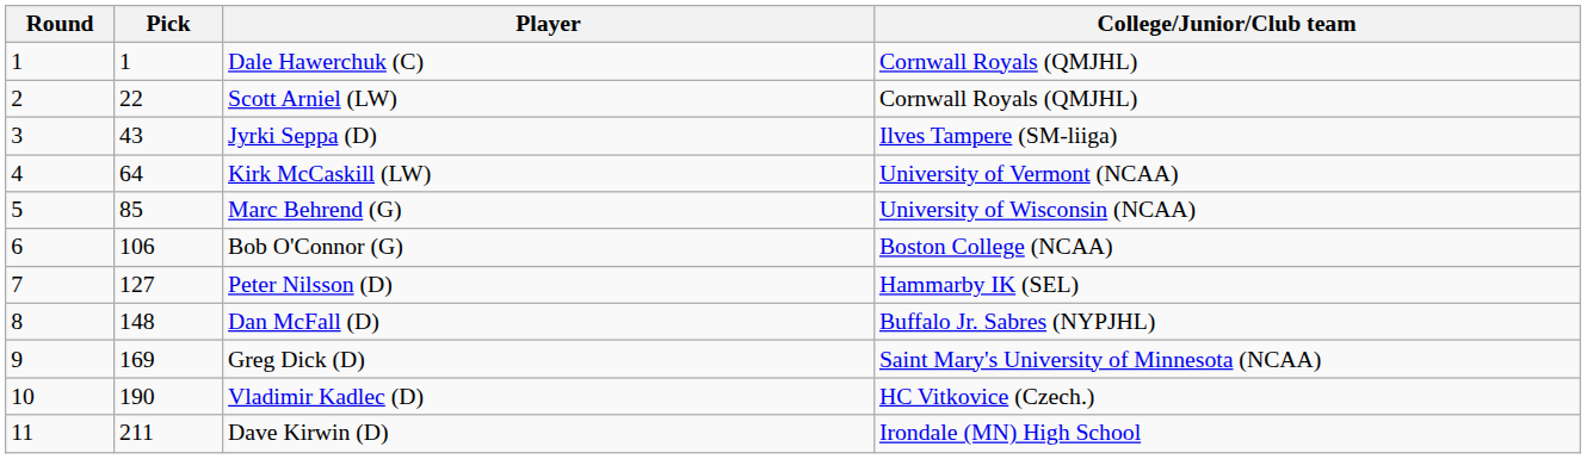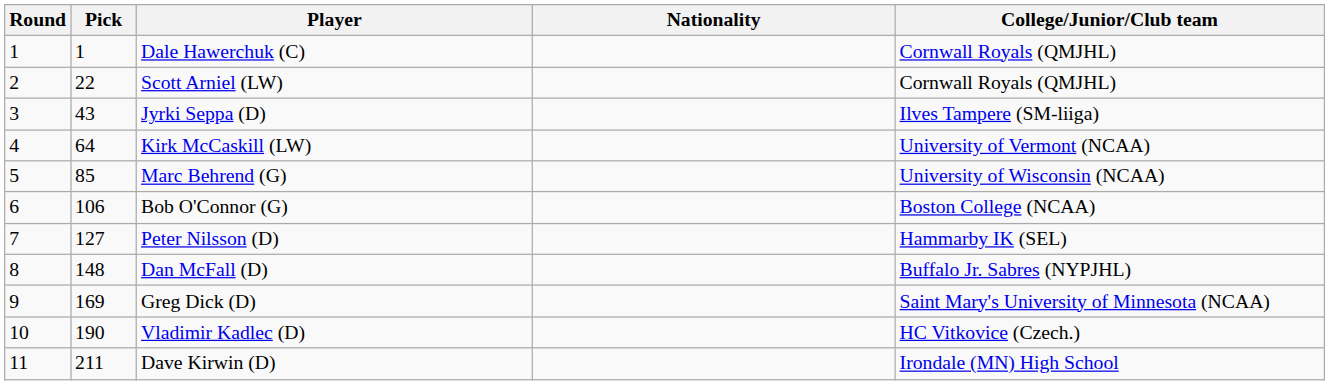+ column: Nationality
